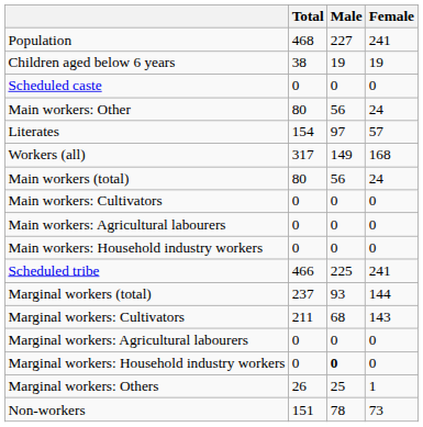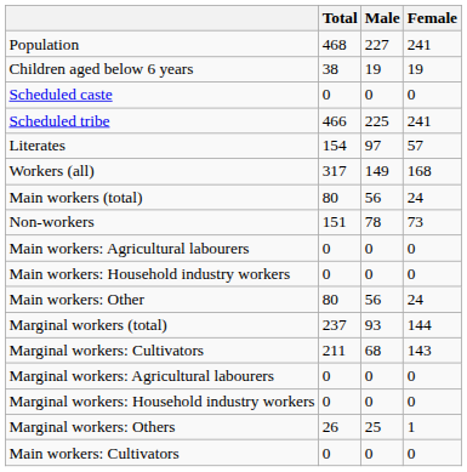rows swapped: Scheduled tribe <-> Main workers: Other
rows swapped: Main workers: Cultivators <-> Non-workers
Marginal workers: Household industry workers | Male: bold -> normal
